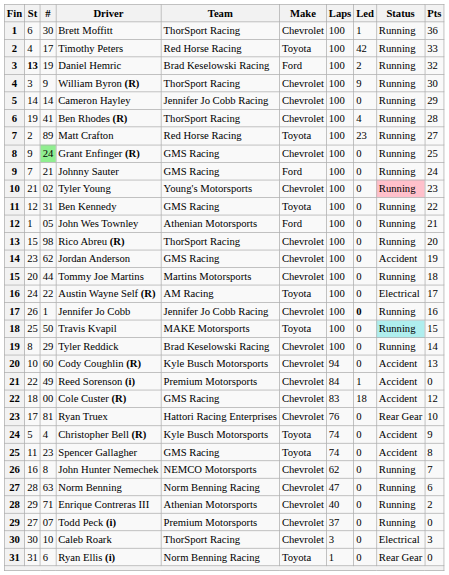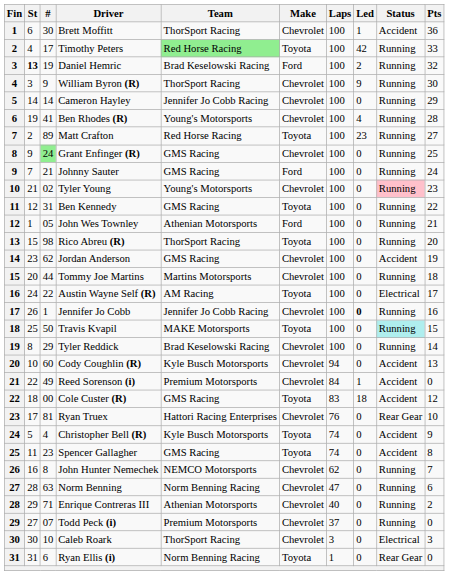Brett Moffitt | Status: Running -> Accident
Timothy Peters | Team: no background -> lightgreen background
Ben Rhodes (R) | Team: ThorSport Racing -> Young's Motorsports
Rico Abreu (R) | Make: Chevrolet -> Toyota
Cole Custer (R) | Make: Chevrolet -> Toyota
